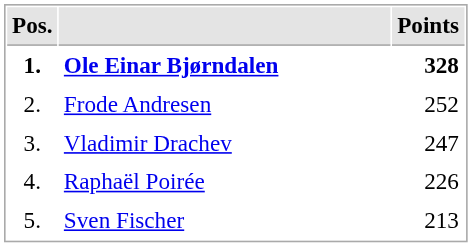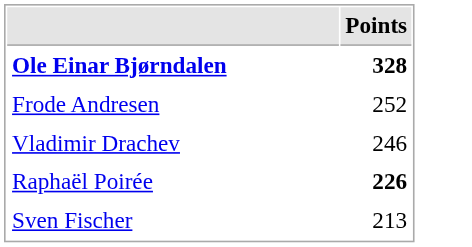- column: Pos. | 1. | 2. | 3. | 4. | 5.
Vladimir Drachev | Points: 247 -> 246
Raphaël Poirée | Points: normal -> bold
